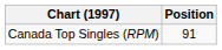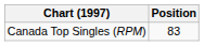Canada Top Singles (RPM) | Position: 91 -> 83
